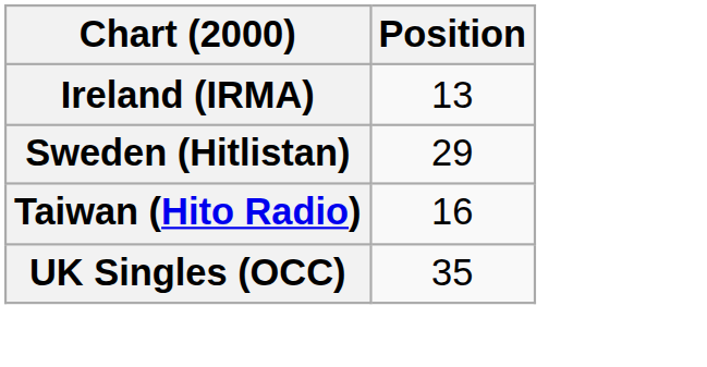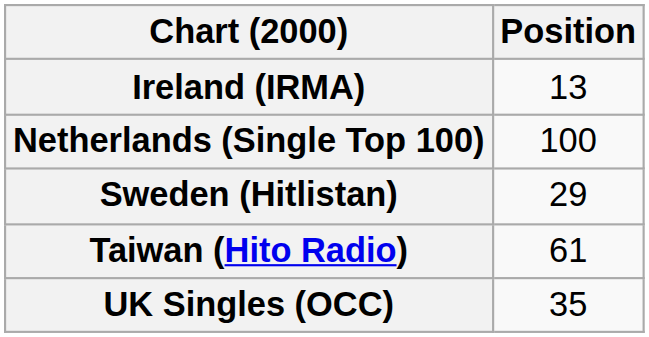+ row: Netherlands (Single Top 100) | 100
Taiwan (Hito Radio) | Position: 16 -> 61
